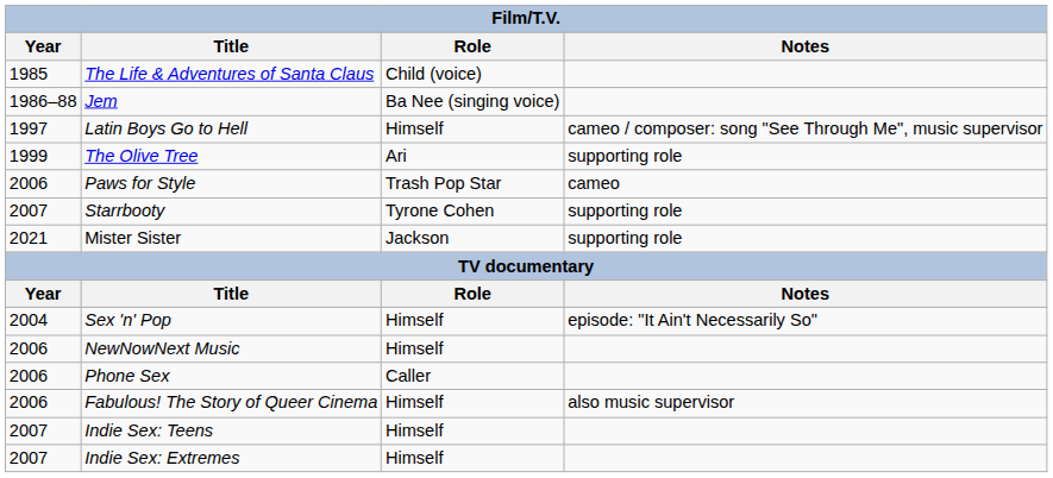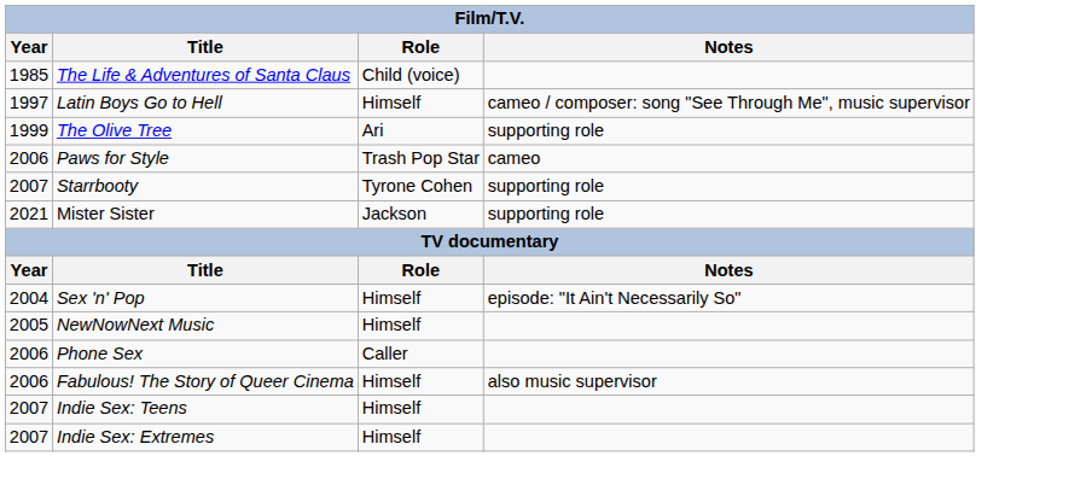- row: 1986–88 | Jem | Ba Nee (singing voice)
NewNowNext Music | Year: 2006 -> 2005
